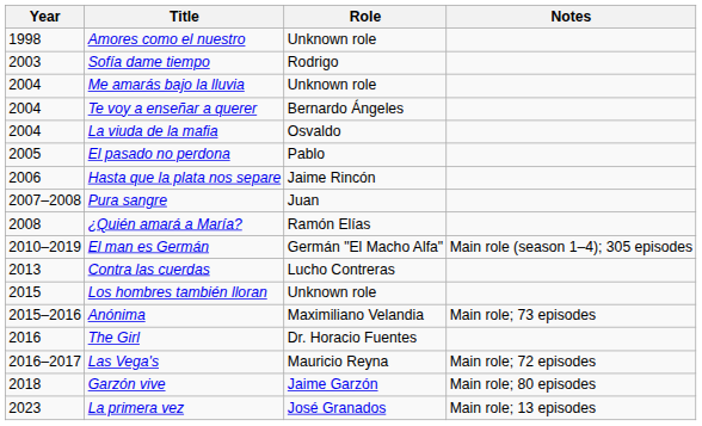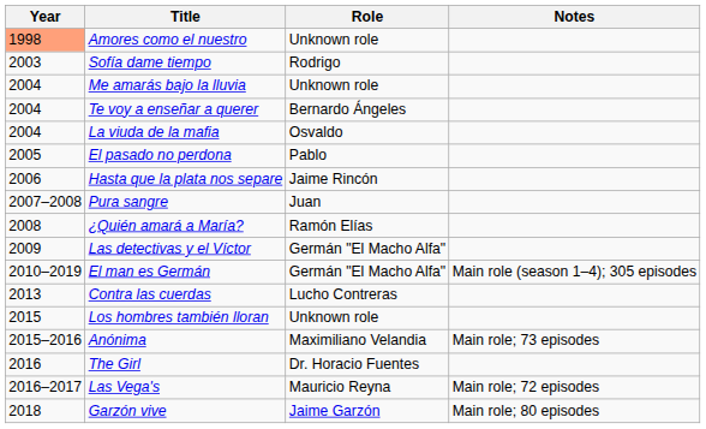Amores como el nuestro | Year: no background -> lightsalmon background
+ row: 2009 | Las detectivas y el Víctor | Germán "El Macho Alfa"
- row: 2023 | La primera vez | José Granados | Main role; 13 episodes
